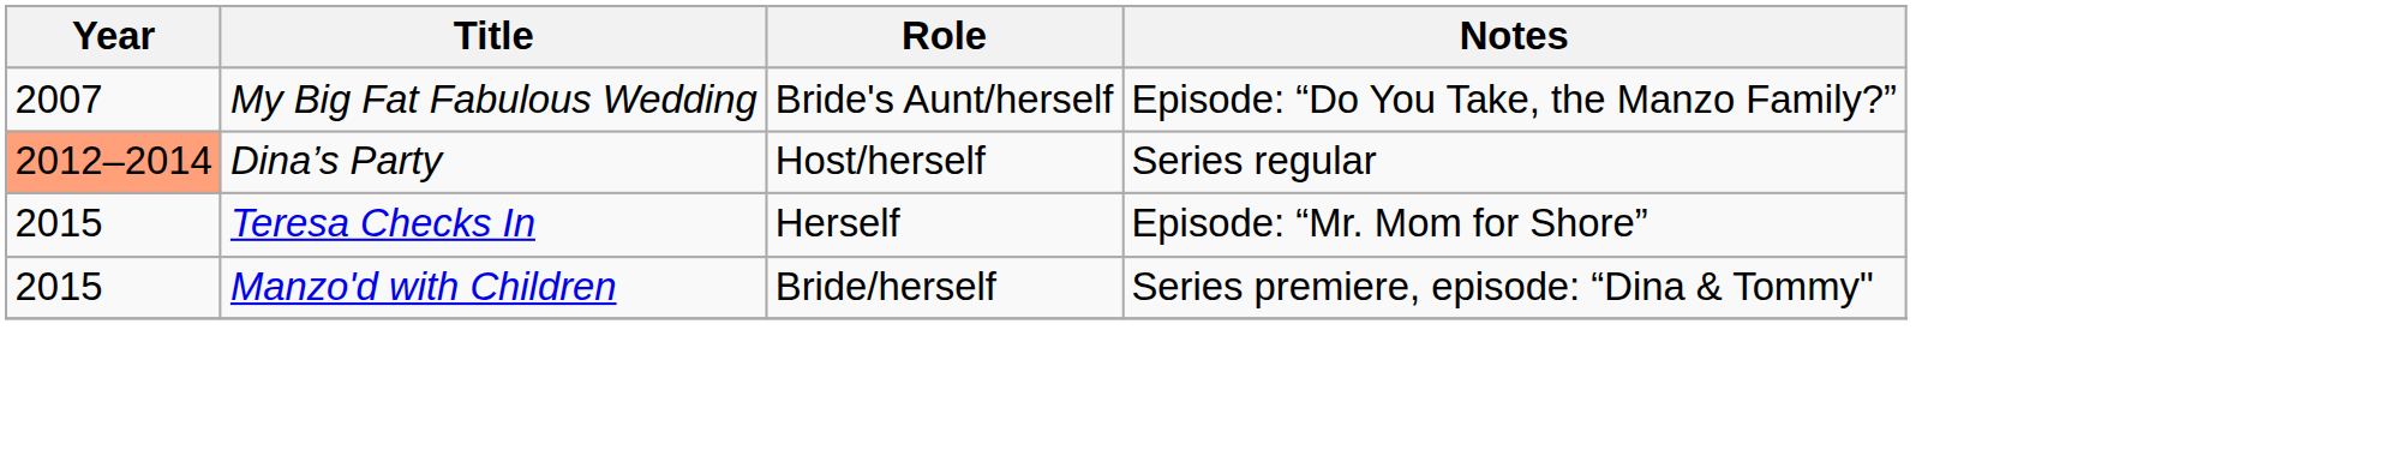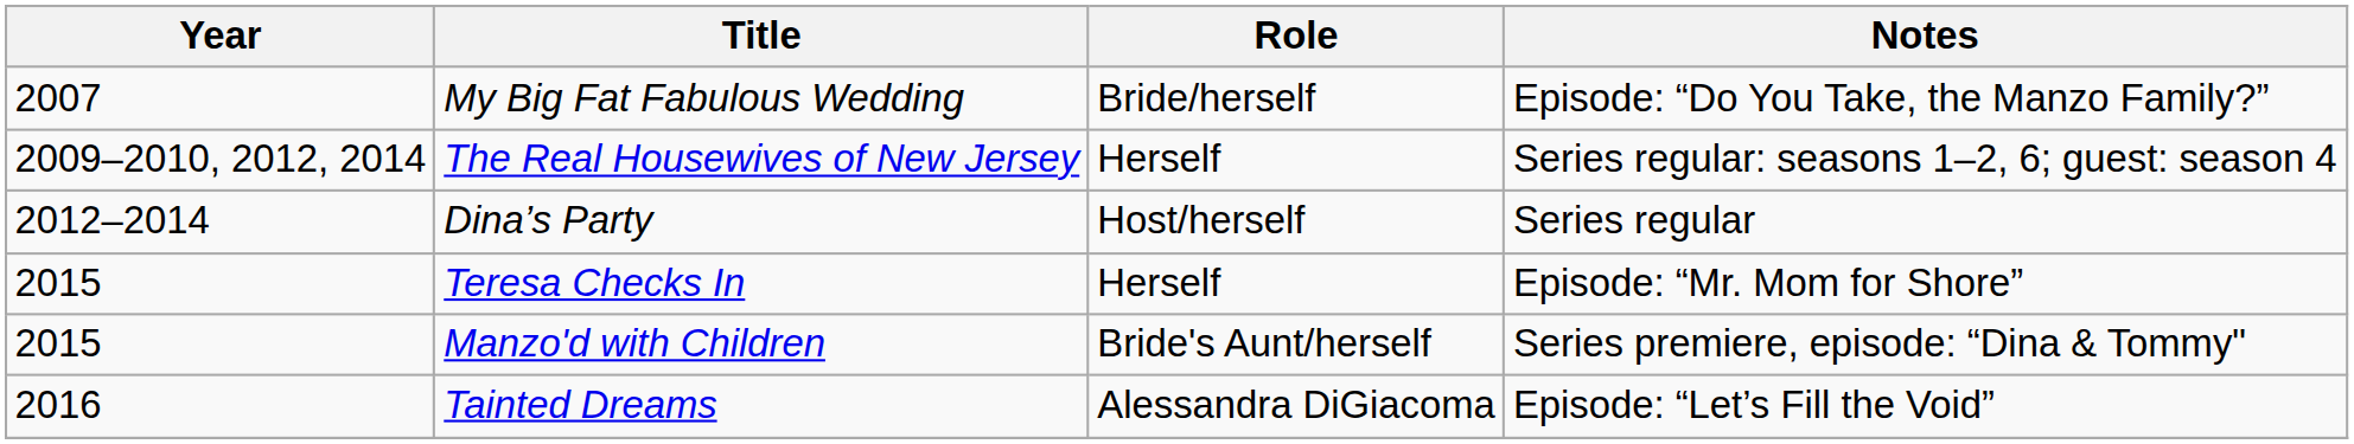My Big Fat Fabulous Wedding | Role: Bride's Aunt/herself -> Bride/herself
+ row: 2009–2010, 2012, 2014 | The Real Housewives of New Jersey | Herself | Series regular: seasons 1–2, 6; guest: season 4
Dina’s Party | Year: lightsalmon background -> no background
Manzo'd with Children | Role: Bride/herself -> Bride's Aunt/herself
+ row: 2016 | Tainted Dreams | Alessandra DiGiacoma | Episode: “Let’s Fill the Void”
